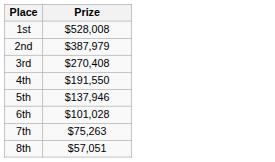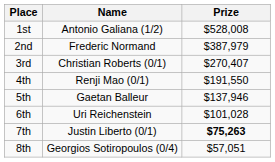+ column: Name | Antonio Galiana (1/2) | Frederic Normand | Christian Roberts (0/1) | Renji Mao (0/1) | Gaetan Balleur | Uri Reichenstein | Justin Liberto (0/1) | Georgios Sotiropoulos (0/4)
3rd | Prize: $270,408 -> $270,407
7th | Prize: normal -> bold
